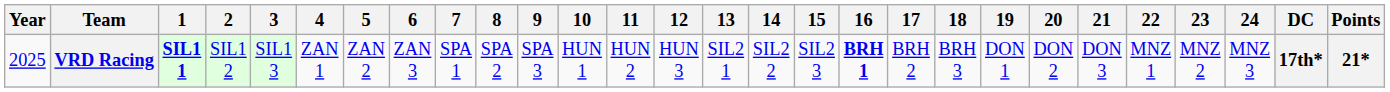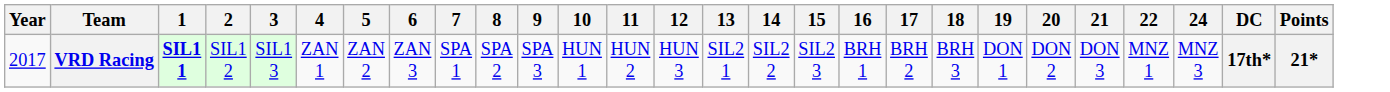- column: 23 | MNZ 2
VRD Racing | Year: 2025 -> 2017
VRD Racing | 16: bold -> normal
